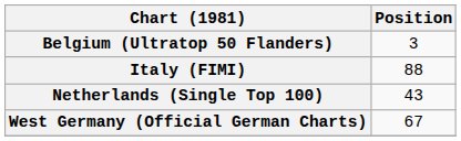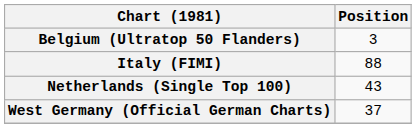West Germany (Official German Charts) | Position: 67 -> 37
